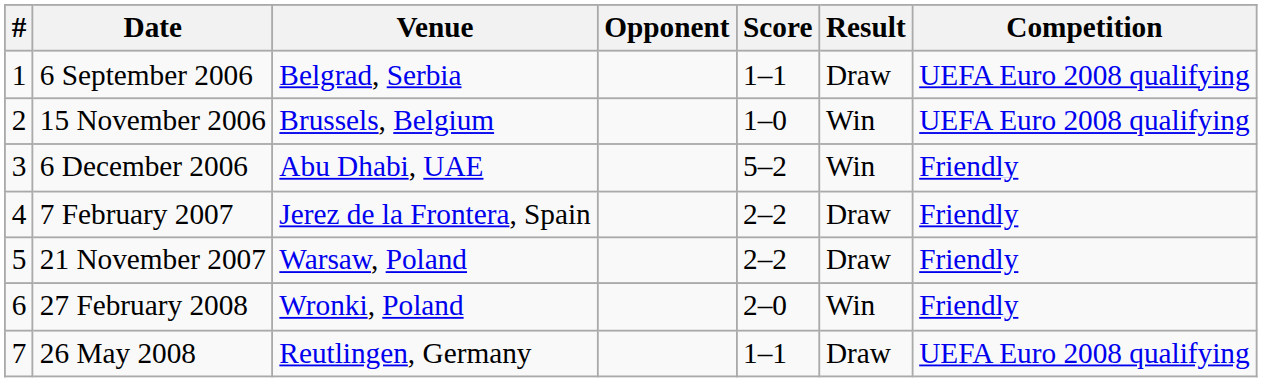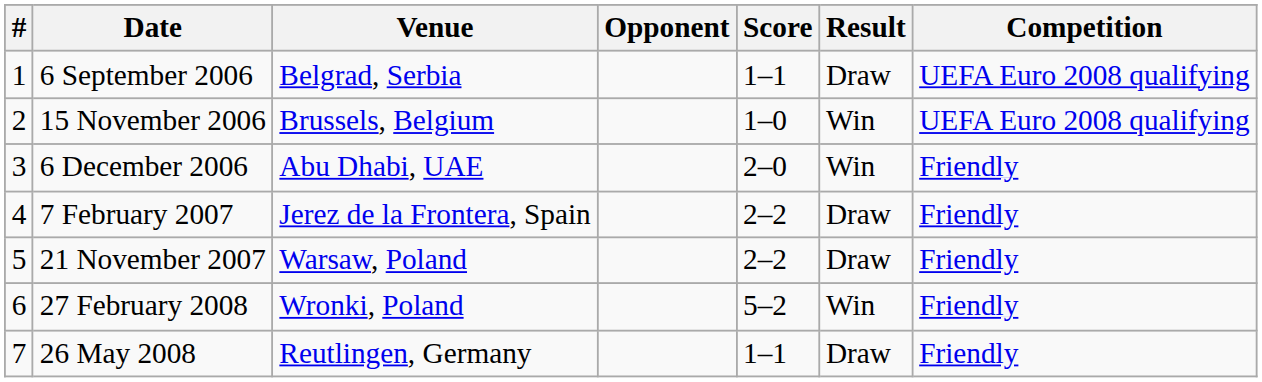6 December 2006 | Score: 5–2 -> 2–0
27 February 2008 | Score: 2–0 -> 5–2
26 May 2008 | Competition: UEFA Euro 2008 qualifying -> Friendly
